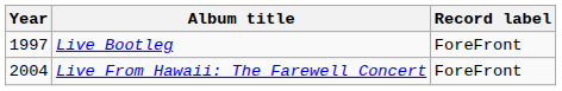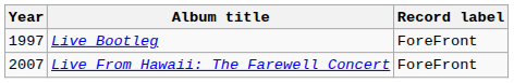Live From Hawaii: The Farewell Concert | Year: 2004 -> 2007
